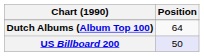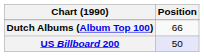Dutch Albums (Album Top 100) | Position: 64 -> 66
